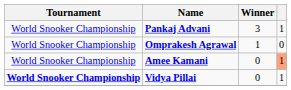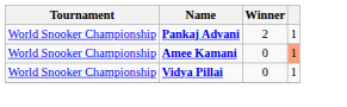Pankaj Advani | Winner: 3 -> 2
- row: World Snooker Championship | Omprakesh Agrawal | 1 | 0
Vidya Pillai | Tournament: bold -> normal
